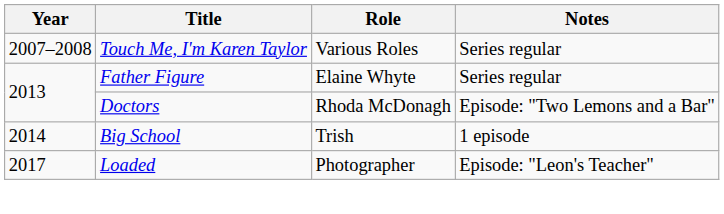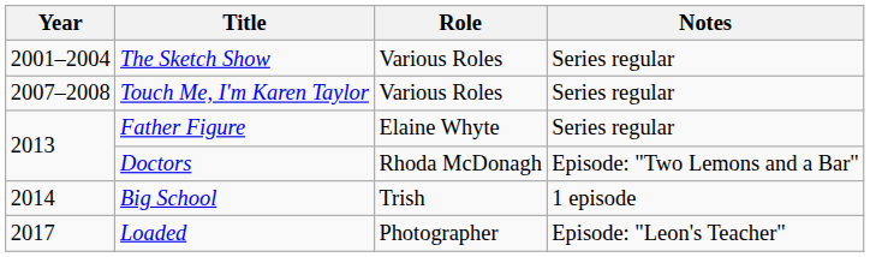+ row: 2001–2004 | The Sketch Show | Various Roles | Series regular
